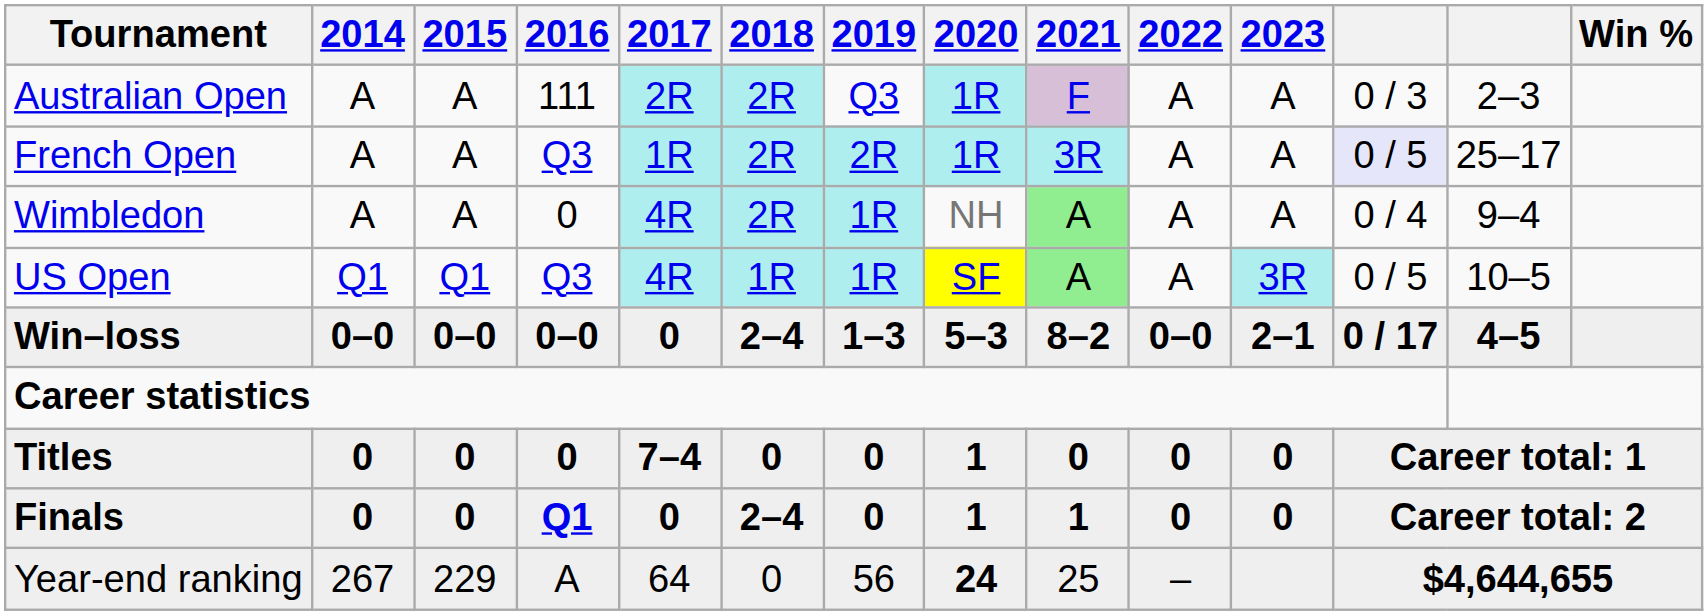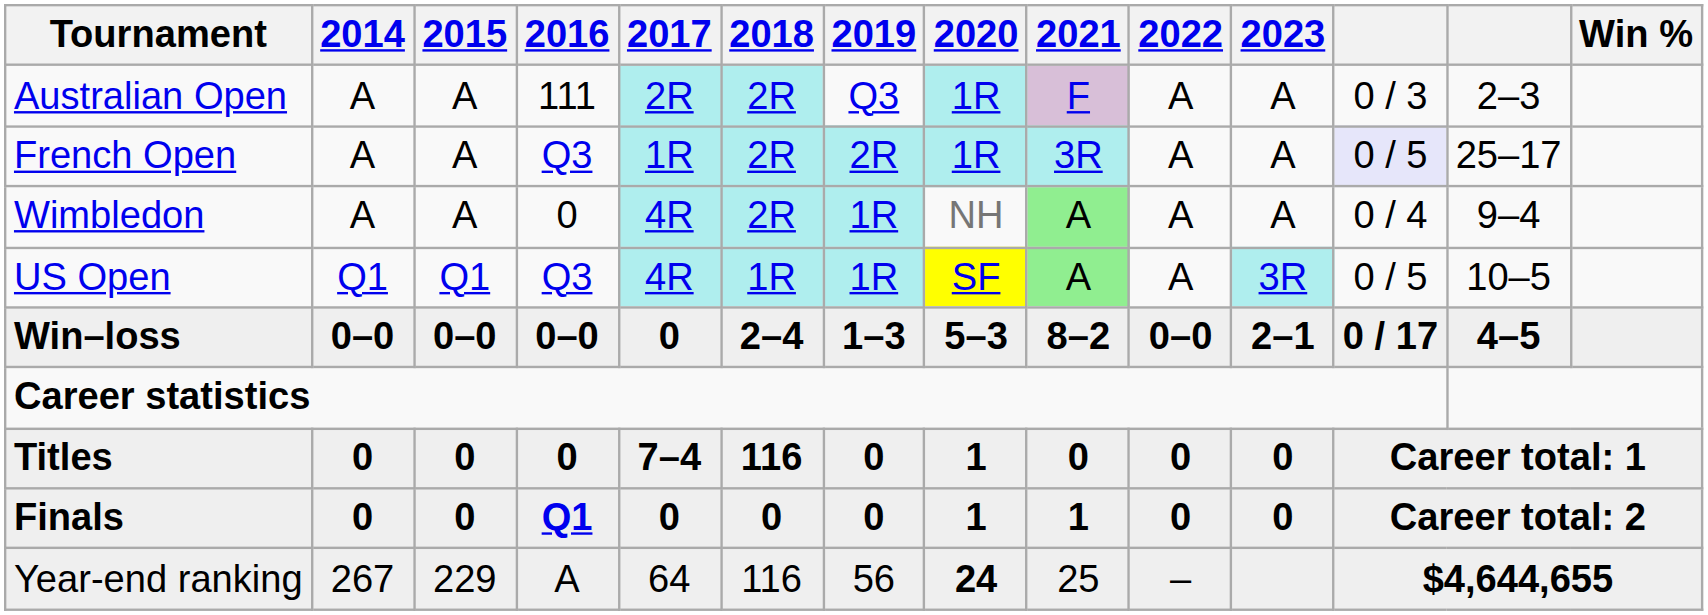Titles | 2018: 0 -> 116
Finals | 2018: 2–4 -> 0
Year-end ranking | 2018: 0 -> 116
